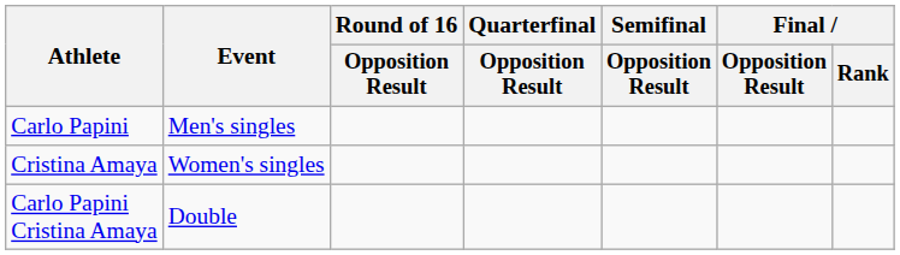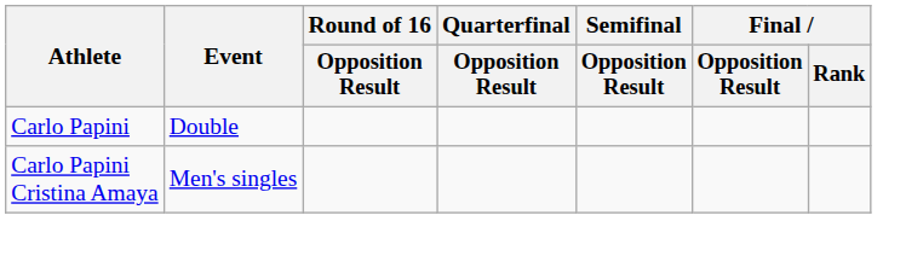Carlo Papini | Event: Men's singles -> Double
- row: Cristina Amaya | Women's singles
Carlo Papini Cristina Amaya | Event: Double -> Men's singles
